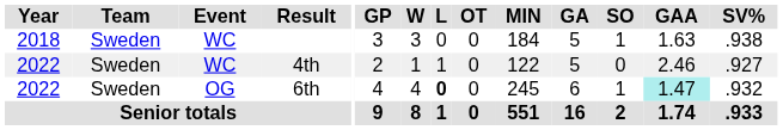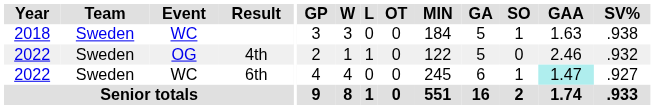4th | Event: WC -> OG
4th | SV%: .927 -> .932
6th | Event: OG -> WC
6th | L: bold -> normal
6th | SV%: .932 -> .927
